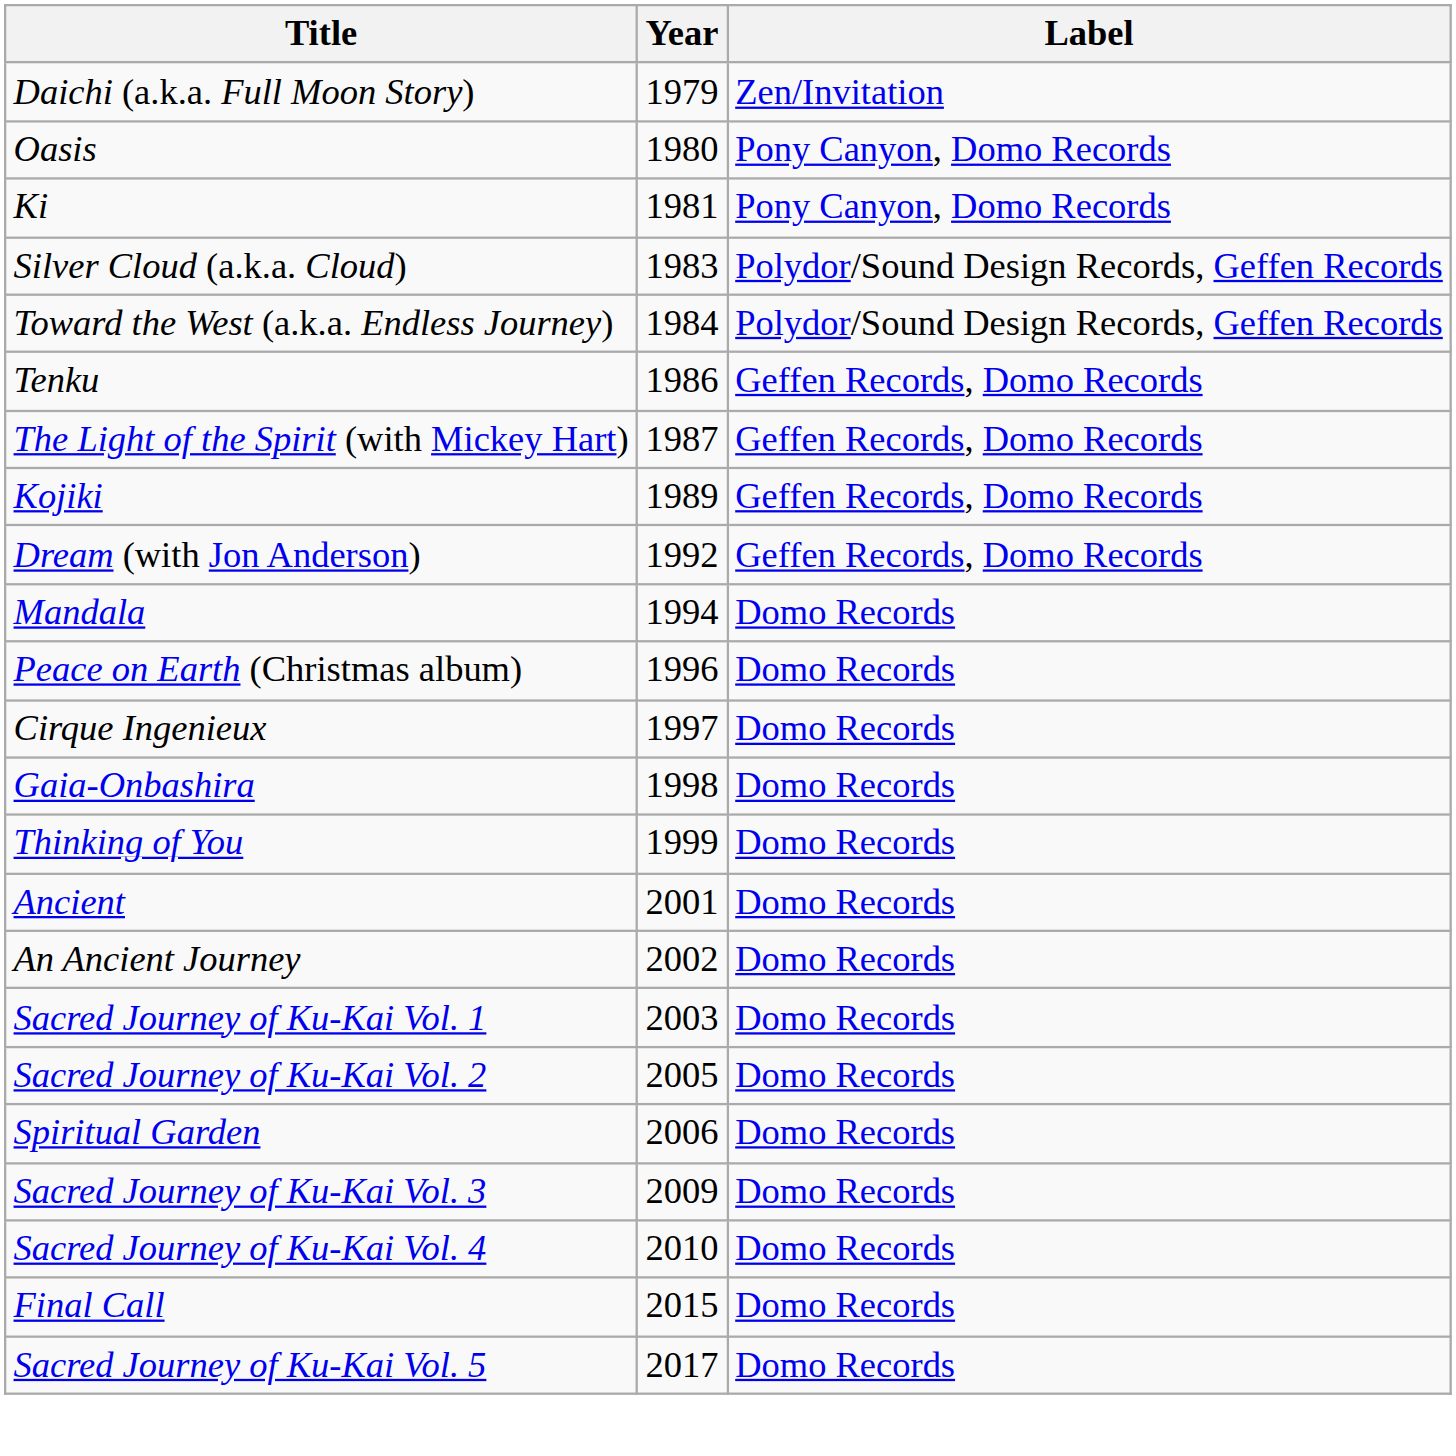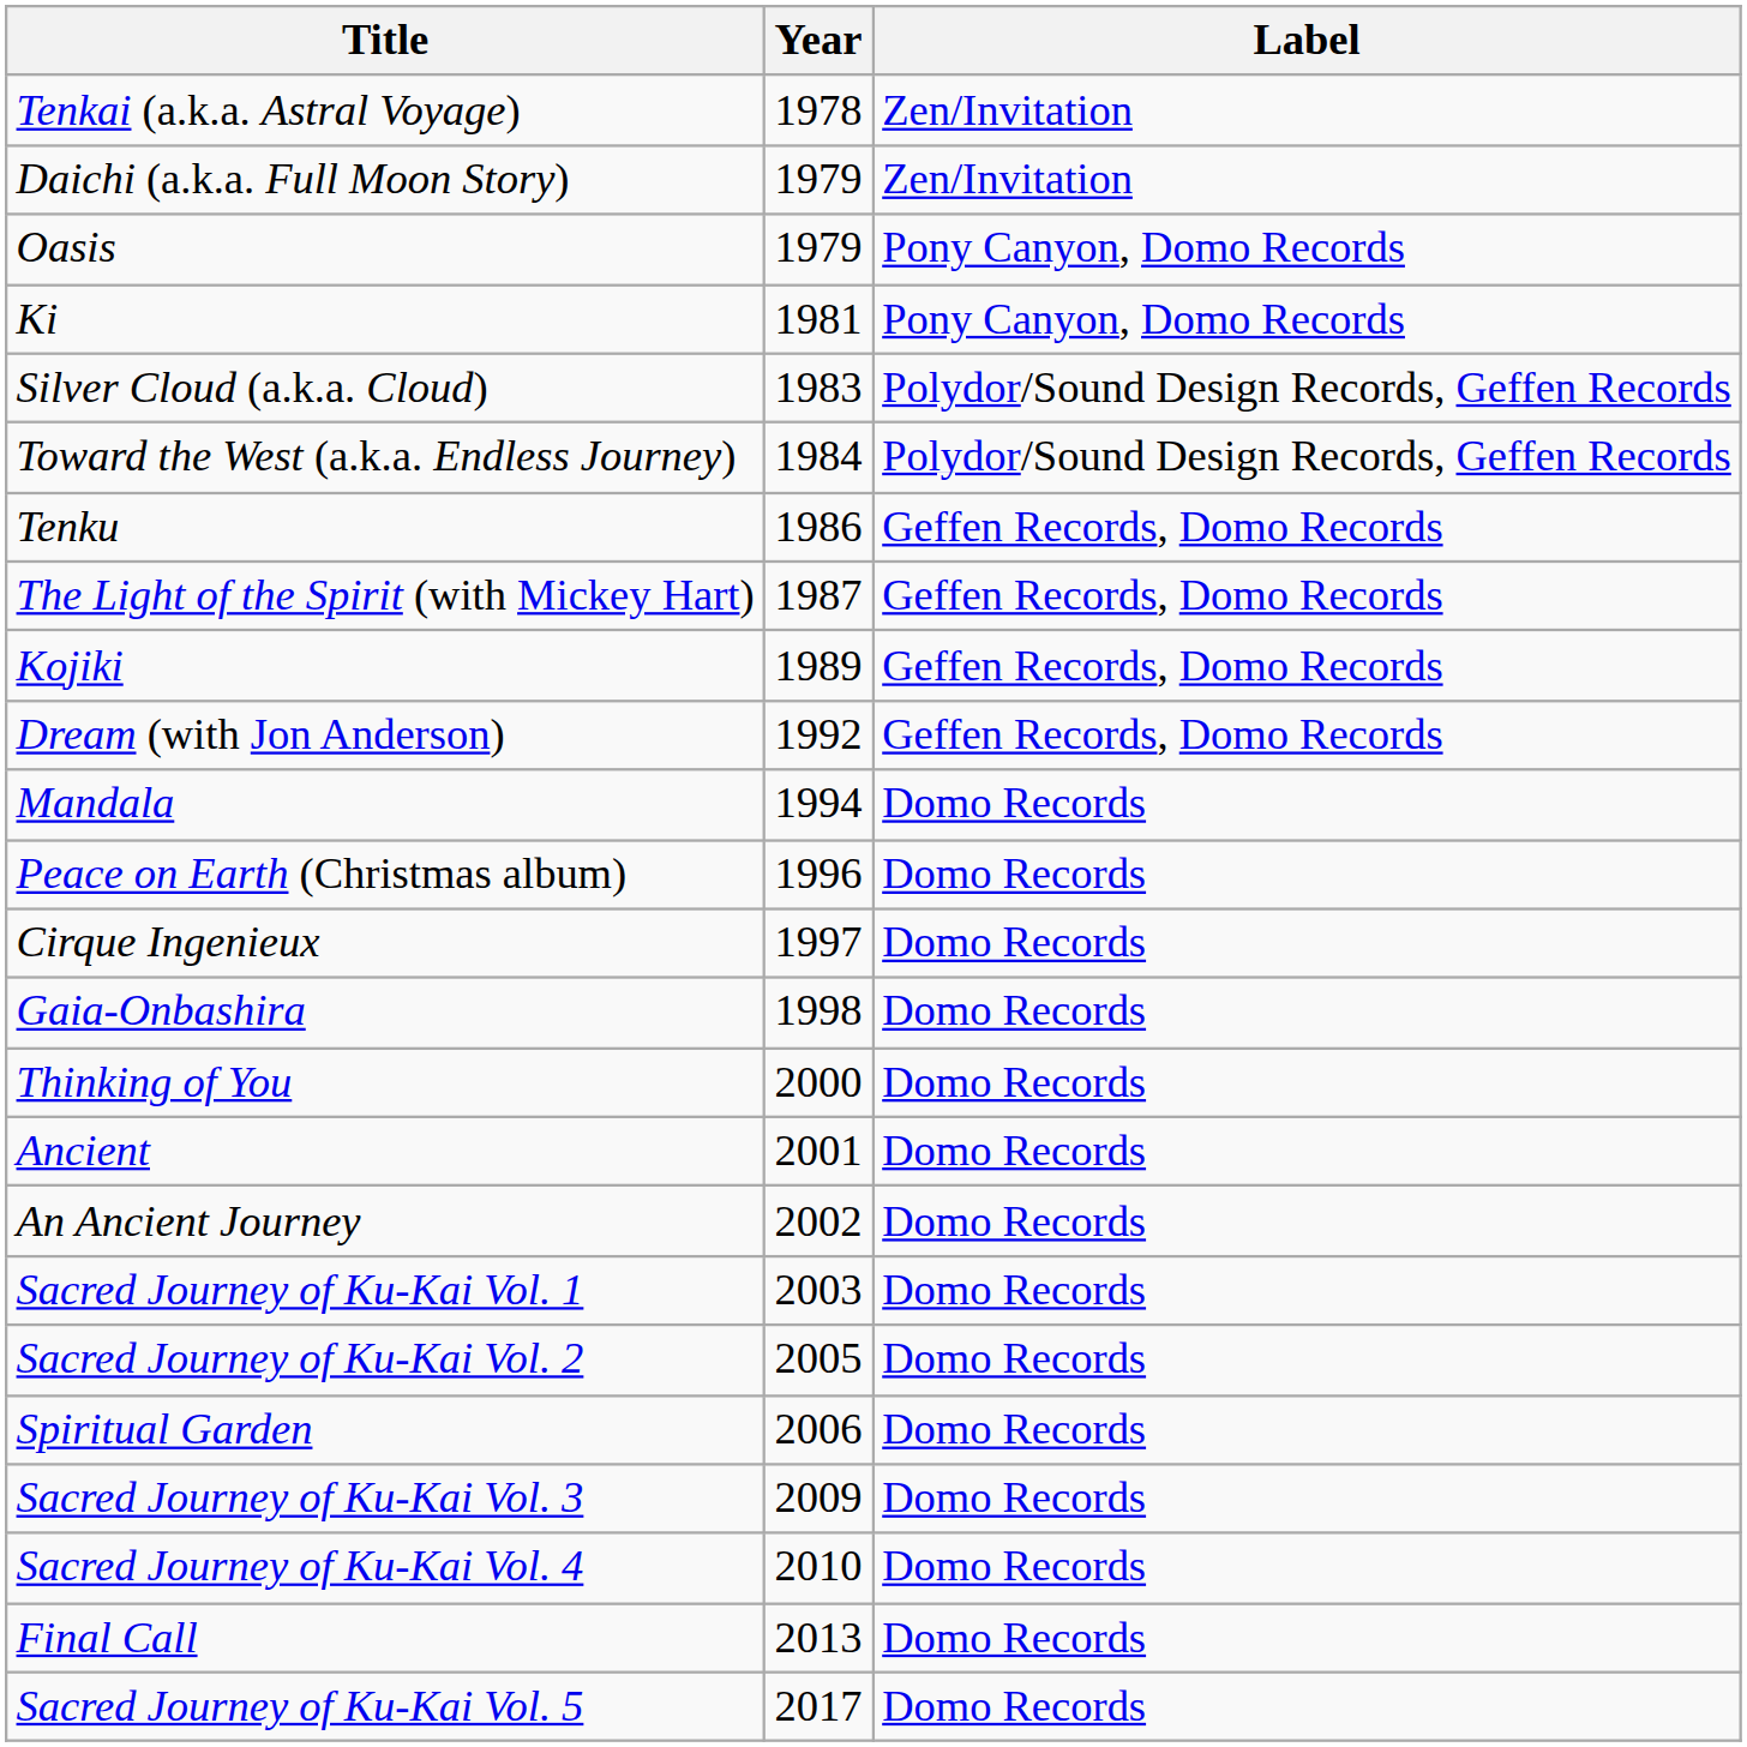+ row: Tenkai (a.k.a. Astral Voyage) | 1978 | Zen/Invitation
Oasis | Year: 1980 -> 1979
Thinking of You | Year: 1999 -> 2000
Final Call | Year: 2015 -> 2013
